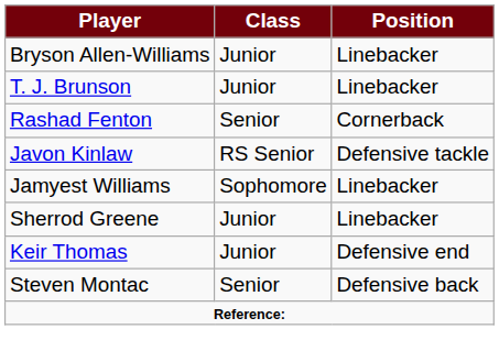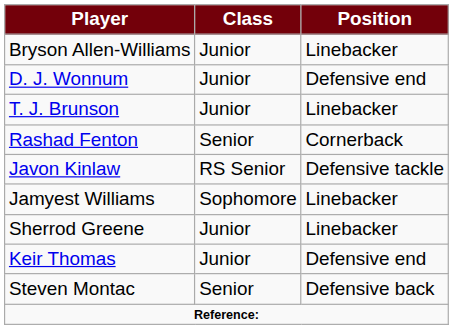+ row: D. J. Wonnum | Junior | Defensive end
